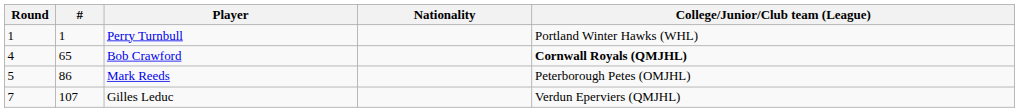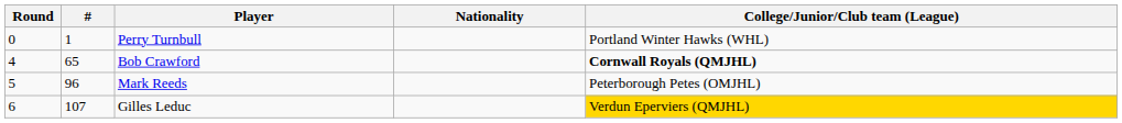Perry Turnbull | Round: 1 -> 0
Mark Reeds | #: 86 -> 96
Gilles Leduc | Round: 7 -> 6
Gilles Leduc | College/Junior/Club team (League): no background -> gold background
